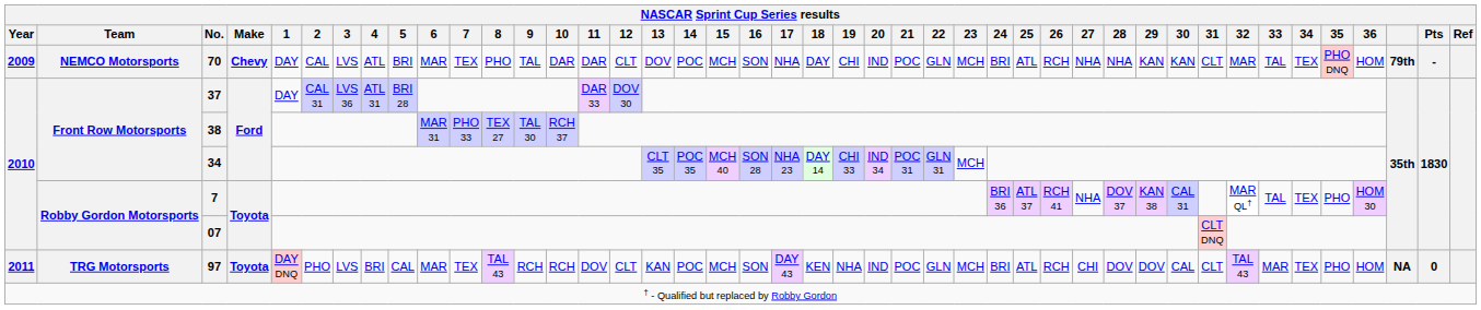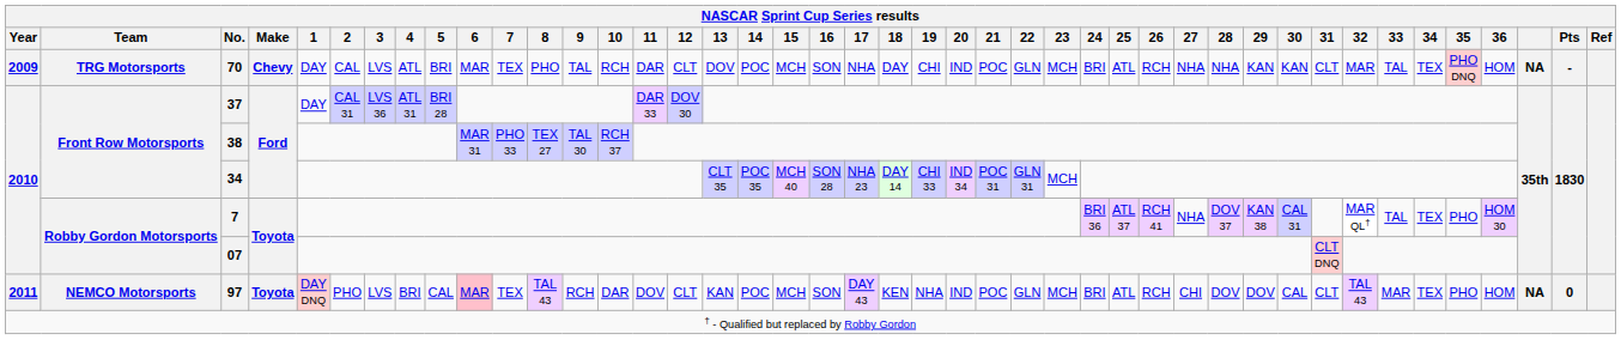70 | Team: NEMCO Motorsports -> TRG Motorsports
70 | 10: DAR -> RCH
70 | column 41: 79th -> NA
97 | Team: TRG Motorsports -> NEMCO Motorsports
97 | 6: no background -> pink background
97 | 10: RCH -> DAR
